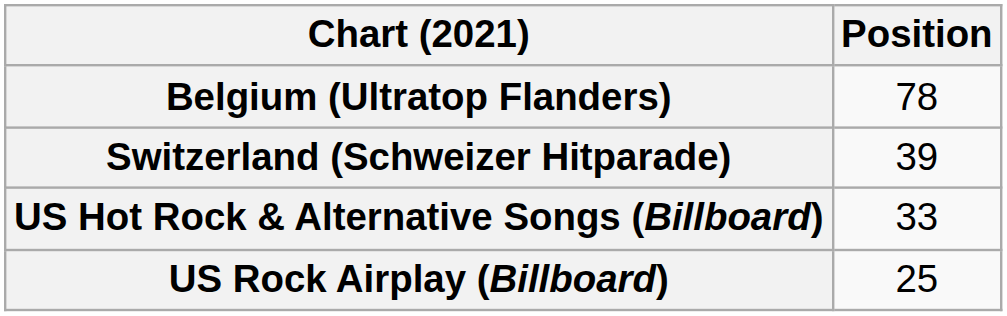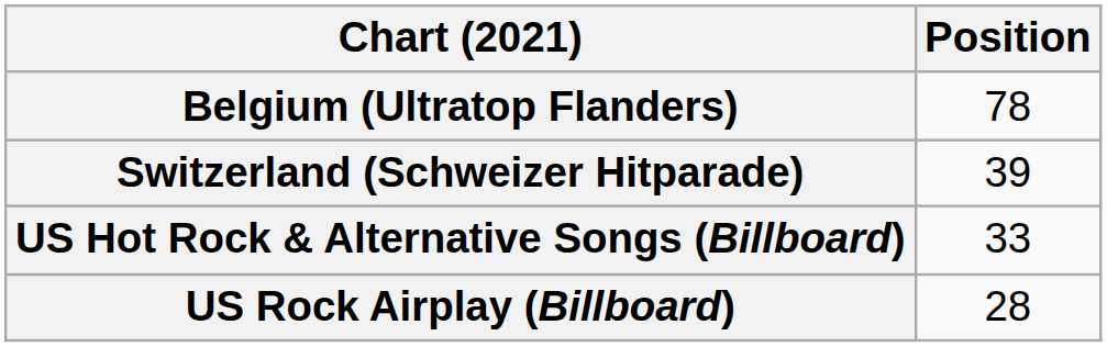US Rock Airplay (Billboard) | Position: 25 -> 28
